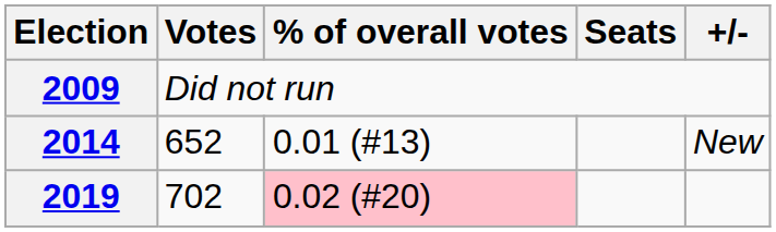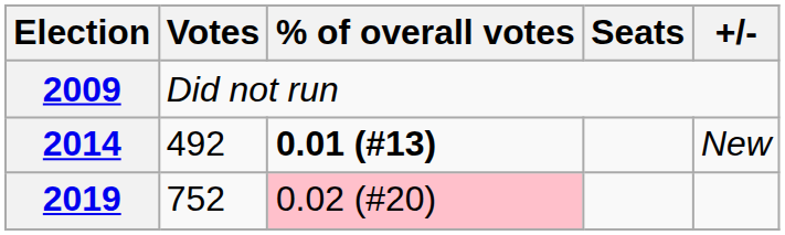2014 | Votes: 652 -> 492
2014 | % of overall votes: normal -> bold
2019 | Votes: 702 -> 752
